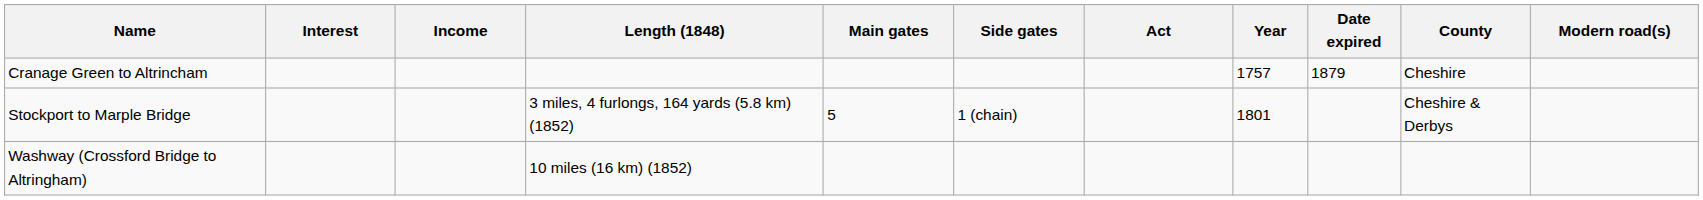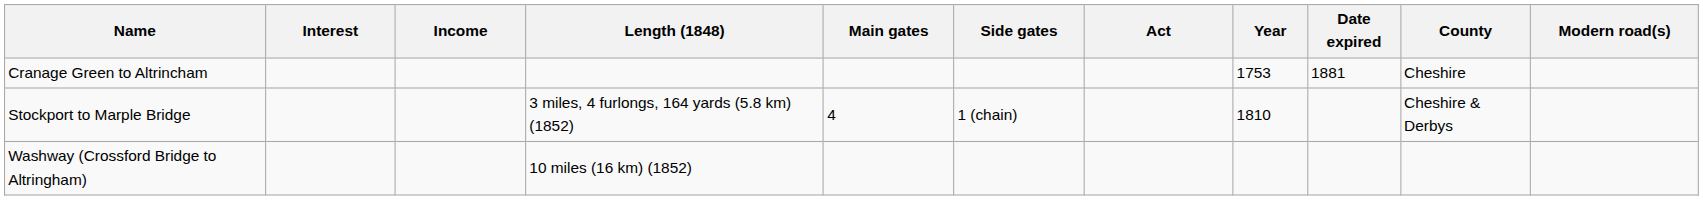Cranage Green to Altrincham | Year: 1757 -> 1753
Cranage Green to Altrincham | Date expired: 1879 -> 1881
Stockport to Marple Bridge | Main gates: 5 -> 4
Stockport to Marple Bridge | Year: 1801 -> 1810
